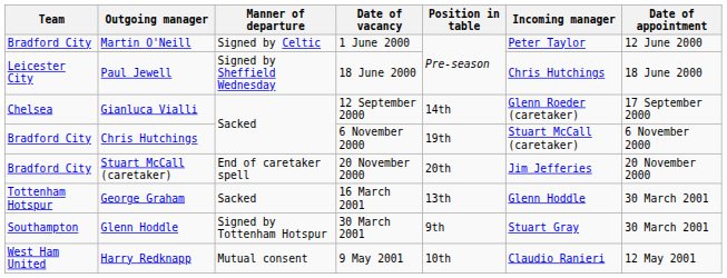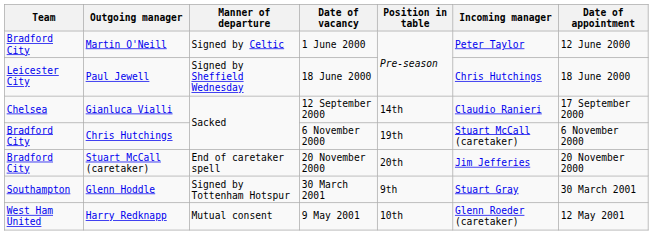Gianluca Vialli | Incoming manager: Glenn Roeder (caretaker) -> Claudio Ranieri
- row: Tottenham Hotspur | George Graham | Sacked | 16 March 2001 | 13th | Glenn Hoddle | 30 March 2001
Harry Redknapp | Incoming manager: Claudio Ranieri -> Glenn Roeder (caretaker)
